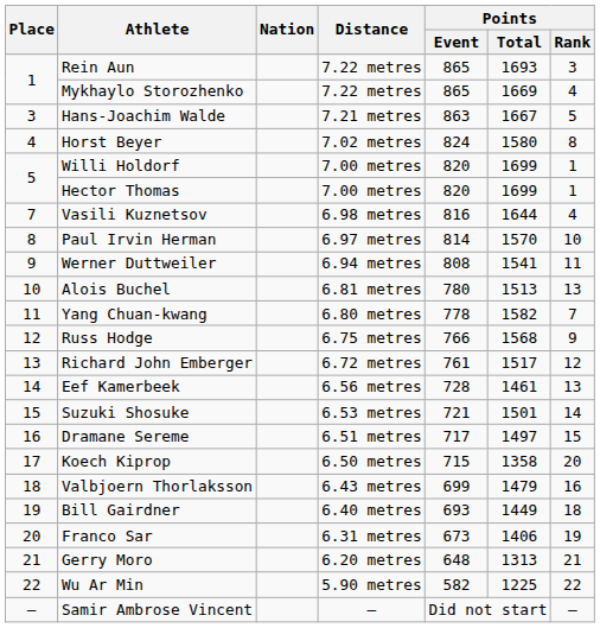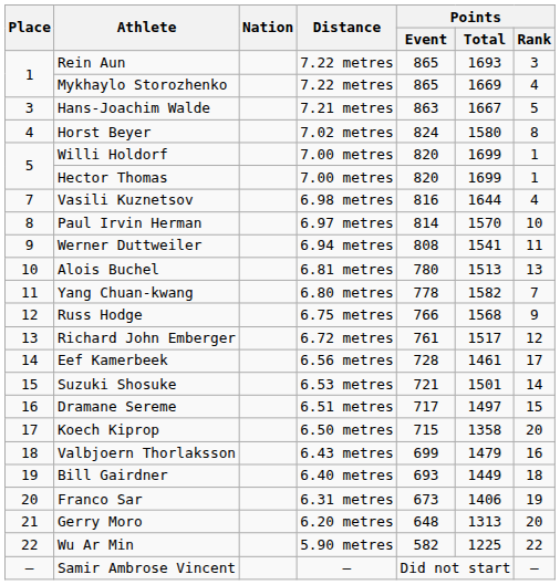Eef Kamerbeek | Points / Rank: 13 -> 17
Gerry Moro | Points / Rank: 21 -> 20
